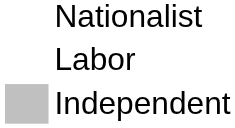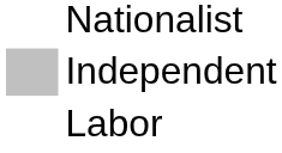rows swapped: Labor <-> Independent
